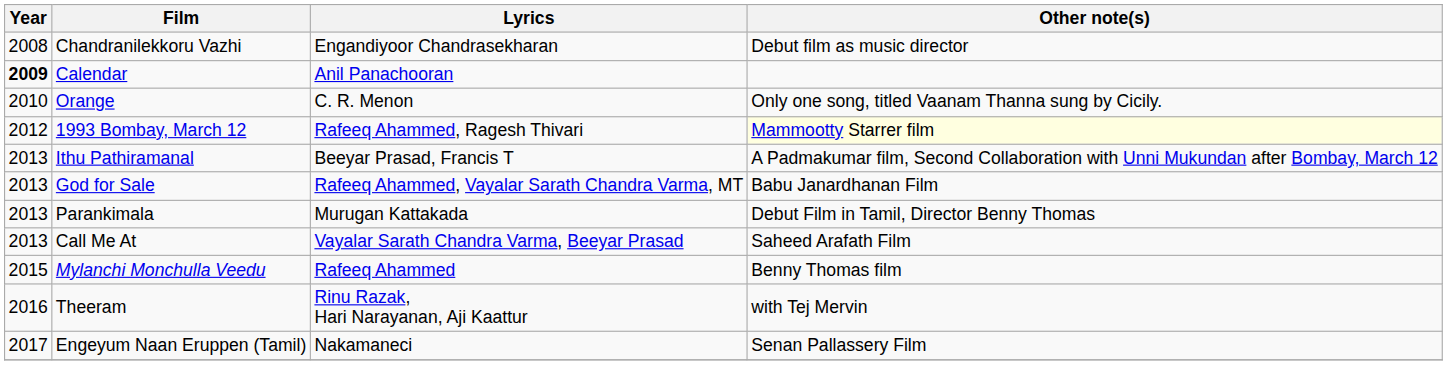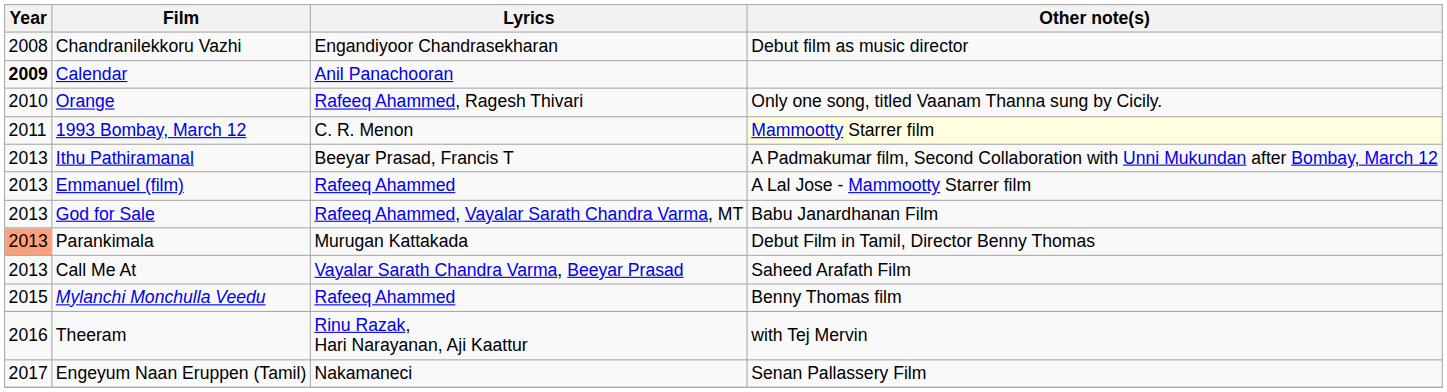Orange | Lyrics: C. R. Menon -> Rafeeq Ahammed, Ragesh Thivari
1993 Bombay, March 12 | Year: 2012 -> 2011
1993 Bombay, March 12 | Lyrics: Rafeeq Ahammed, Ragesh Thivari -> C. R. Menon
+ row: 2013 | Emmanuel (film) | Rafeeq Ahammed | A Lal Jose - Mammootty Starrer film
Parankimala | Year: no background -> lightsalmon background
